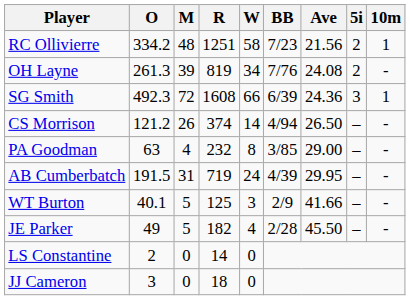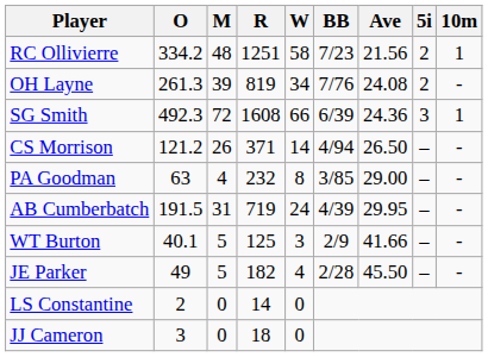CS Morrison | R: 374 -> 371
